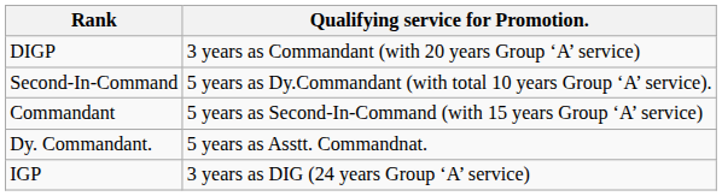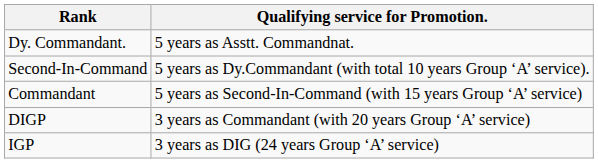rows swapped: Dy. Commandant. <-> DIGP
